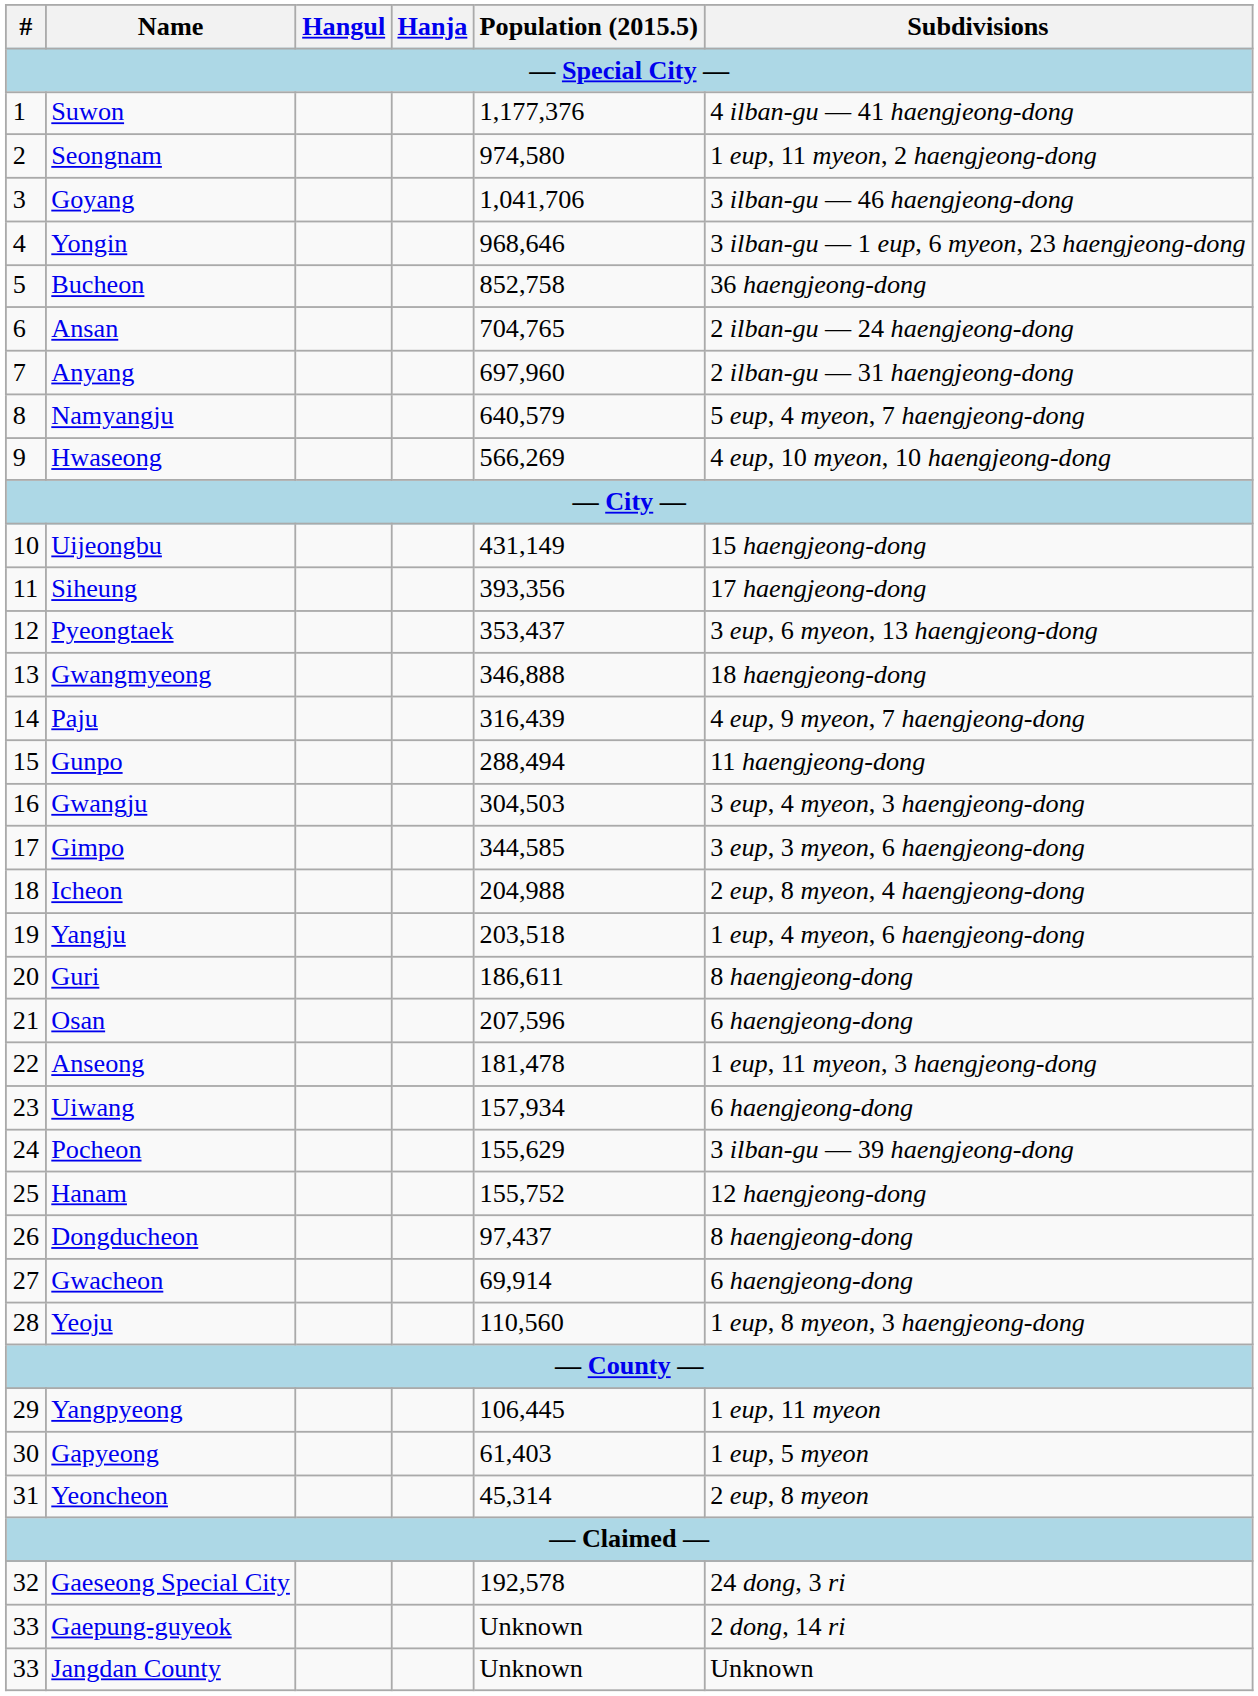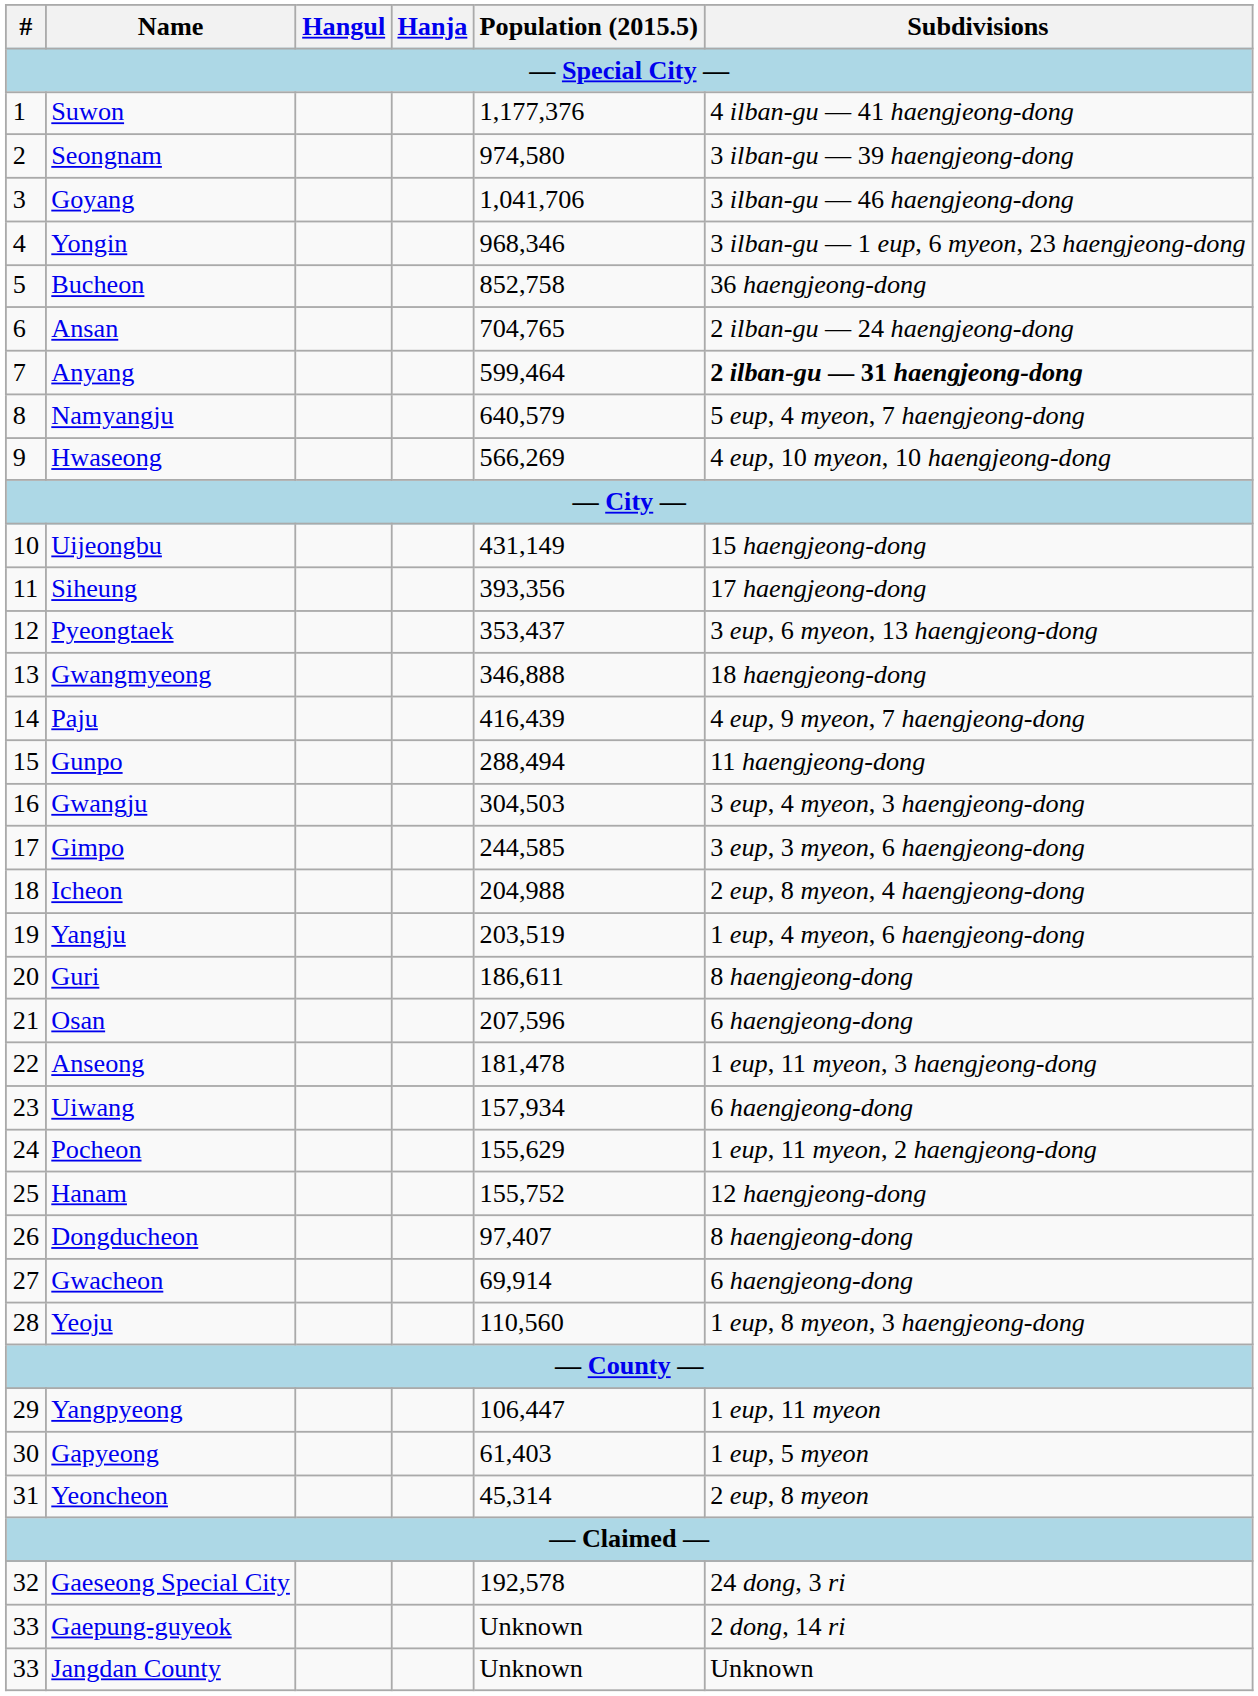Seongnam | Subdivisions: 1 eup, 11 myeon, 2 haengjeong-dong -> 3 ilban-gu — 39 haengjeong-dong
Yongin | Population (2015.5): 968,646 -> 968,346
Anyang | Population (2015.5): 697,960 -> 599,464
Anyang | Subdivisions: normal -> bold
Paju | Population (2015.5): 316,439 -> 416,439
Gimpo | Population (2015.5): 344,585 -> 244,585
Yangju | Population (2015.5): 203,518 -> 203,519
Pocheon | Subdivisions: 3 ilban-gu — 39 haengjeong-dong -> 1 eup, 11 myeon, 2 haengjeong-dong
Dongducheon | Population (2015.5): 97,437 -> 97,407
Yangpyeong | Population (2015.5): 106,445 -> 106,447
